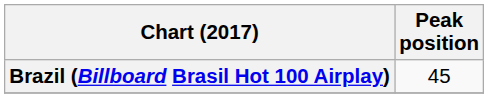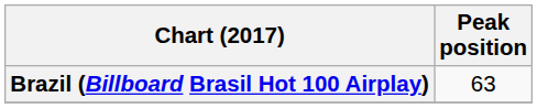Brazil (Billboard Brasil Hot 100 Airplay) | Peak position: 45 -> 63
